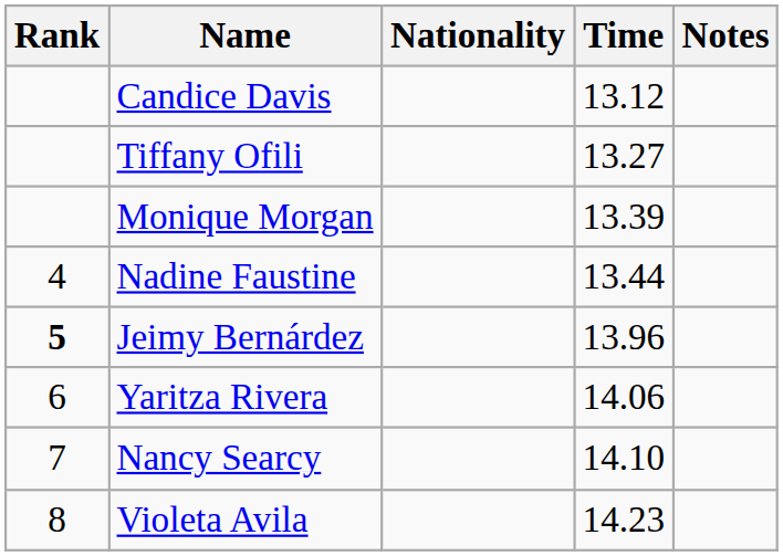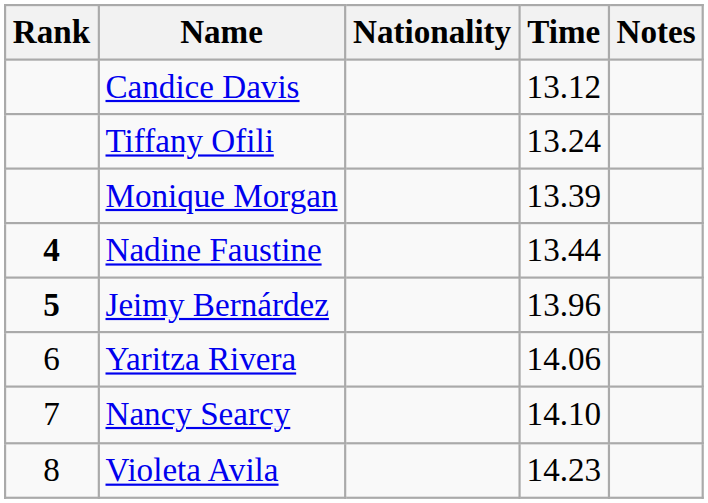Tiffany Ofili | Time: 13.27 -> 13.24
Nadine Faustine | Rank: normal -> bold
